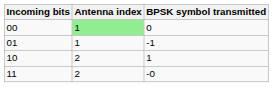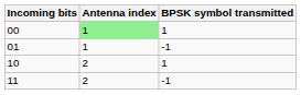00 | BPSK symbol transmitted: 0 -> 1
11 | BPSK symbol transmitted: -0 -> -1
